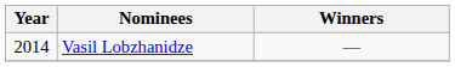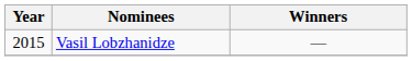Vasil Lobzhanidze | Year: 2014 -> 2015
